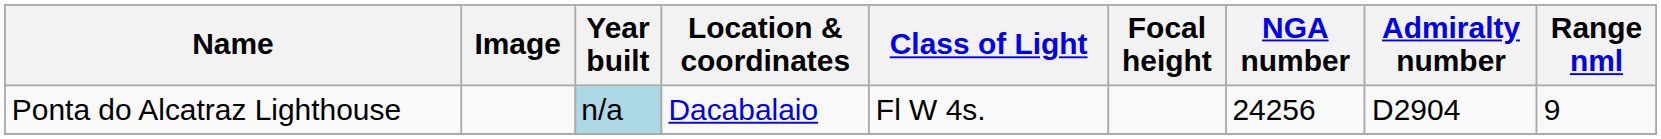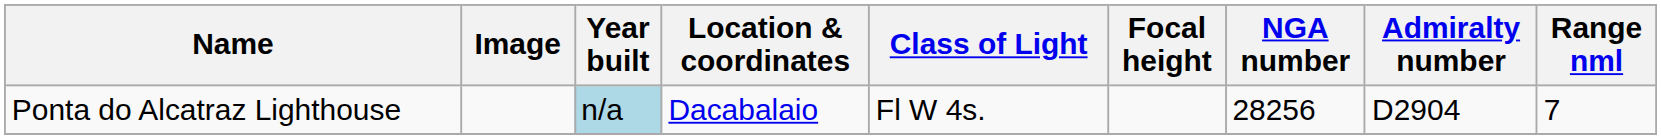Ponta do Alcatraz Lighthouse | NGA number: 24256 -> 28256
Ponta do Alcatraz Lighthouse | Range nml: 9 -> 7
